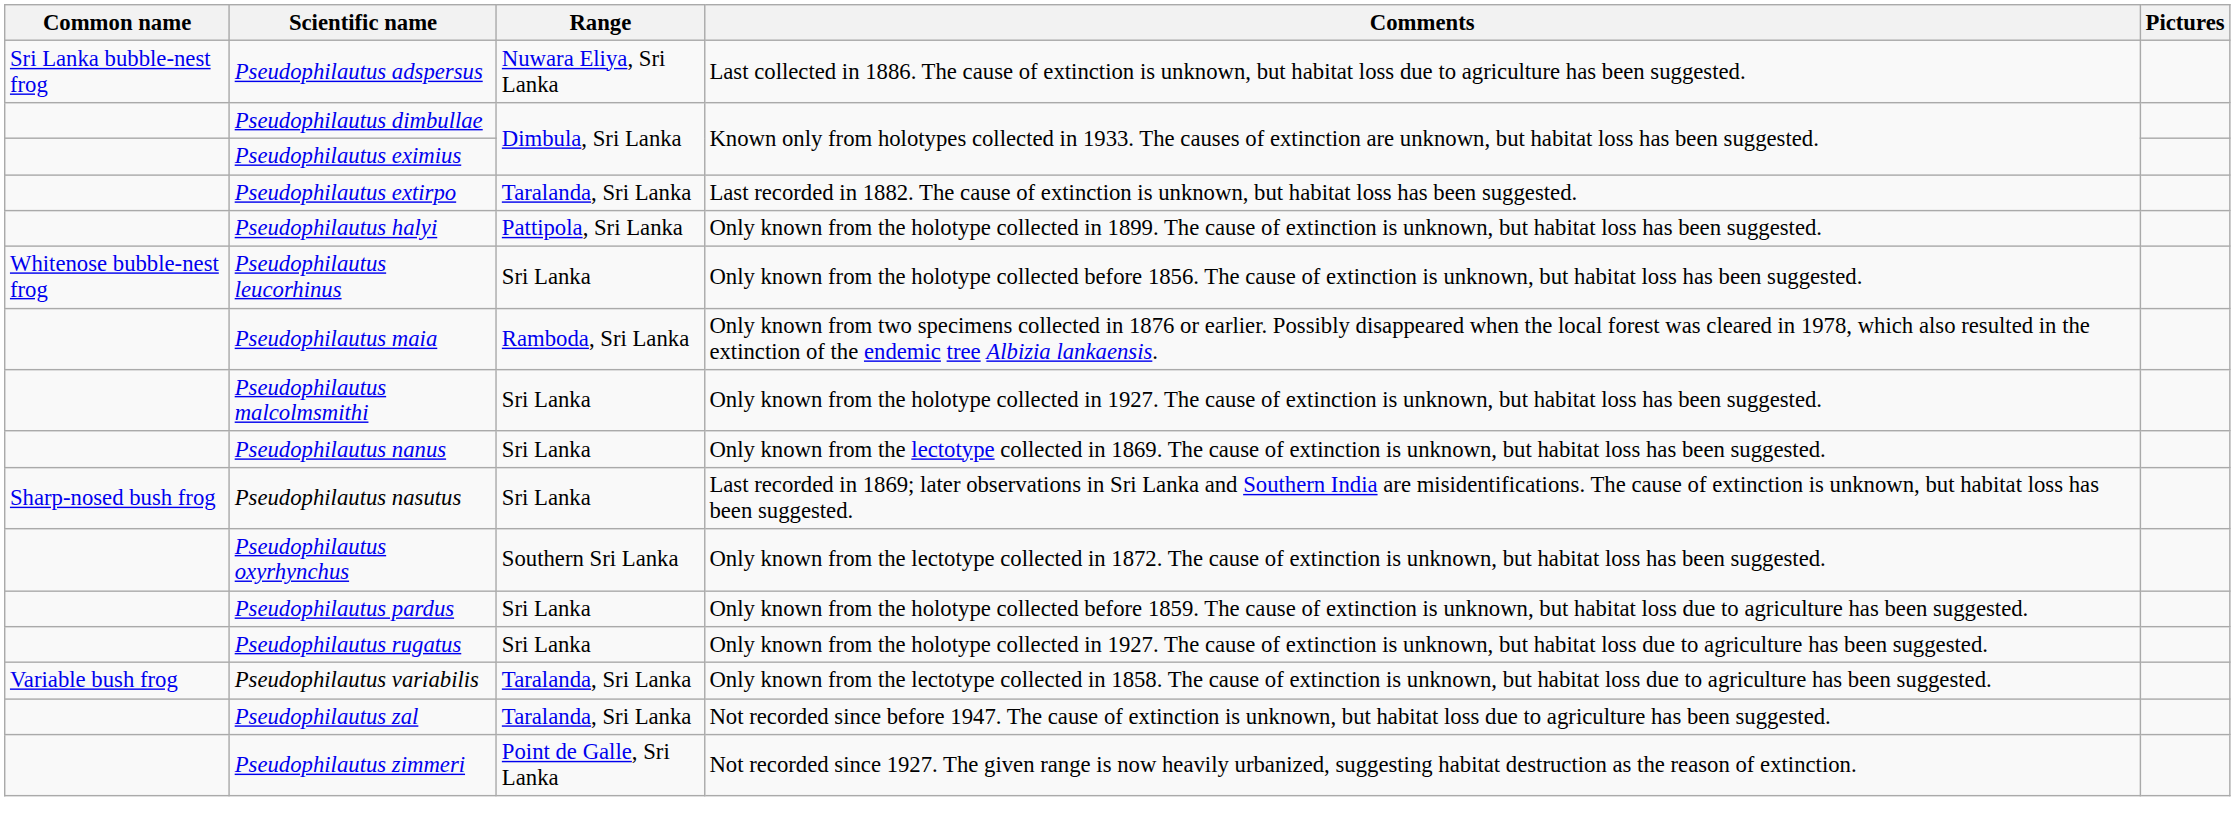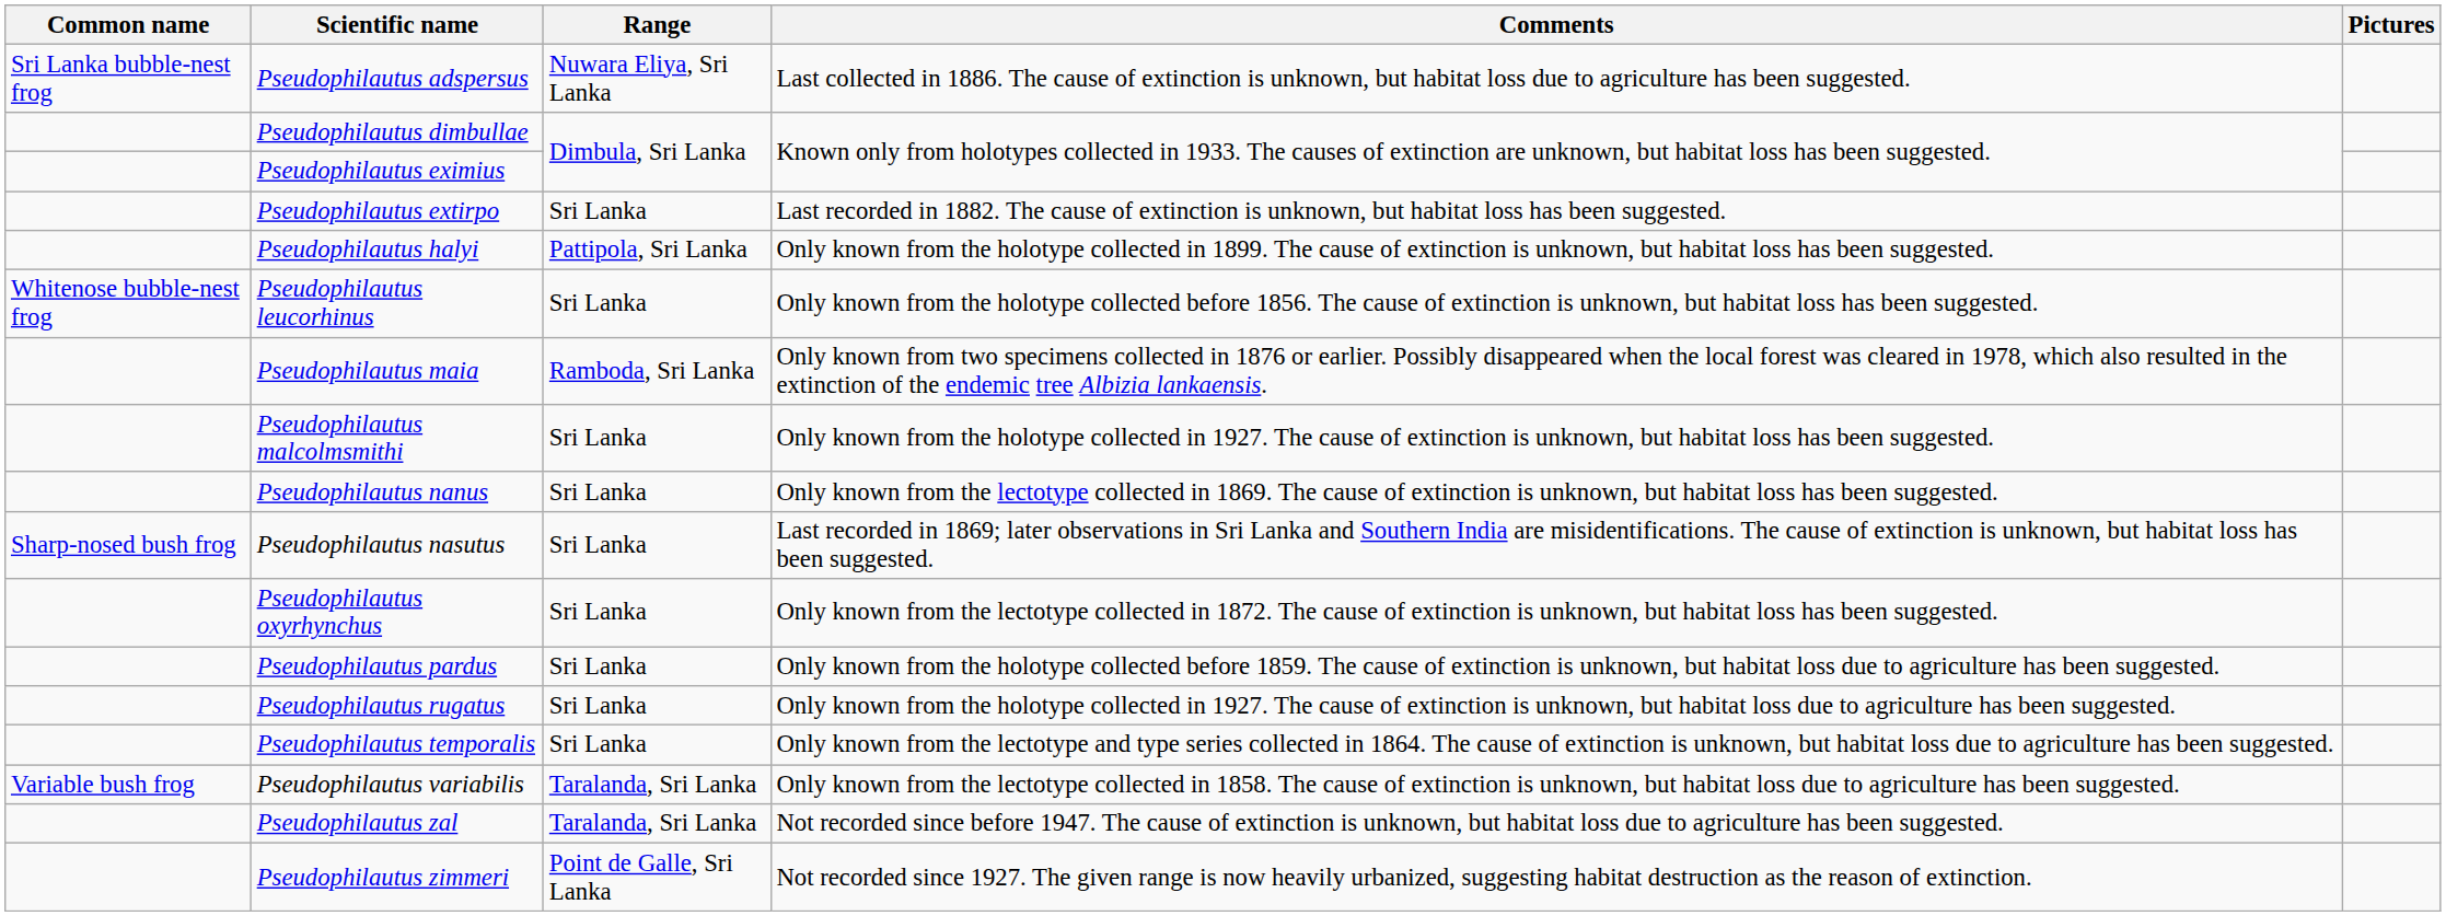Pseudophilautus extirpo | Range: Taralanda, Sri Lanka -> Sri Lanka
Pseudophilautus oxyrhynchus | Range: Southern Sri Lanka -> Sri Lanka
+ row: Pseudophilautus temporalis | Sri Lanka | Only known from the lectotype and type series collected in 1864. The cause of extinction is unknown, but habitat loss due to agriculture has been suggested.
